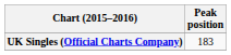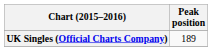UK Singles (Official Charts Company) | Peak position: 183 -> 189
